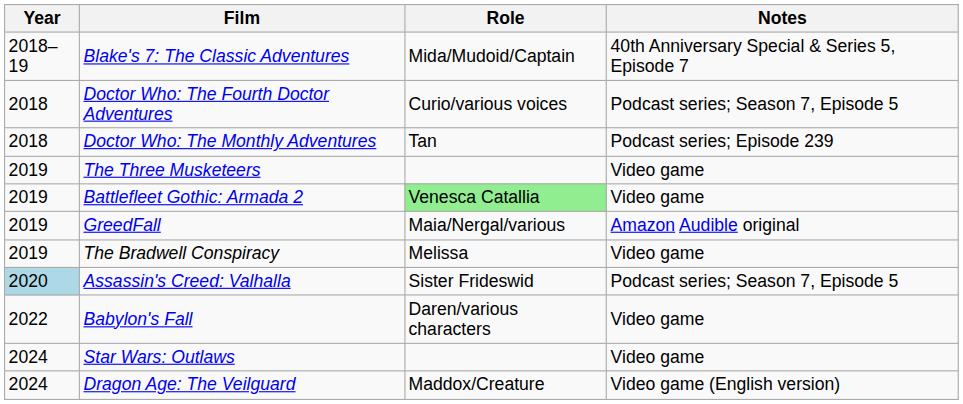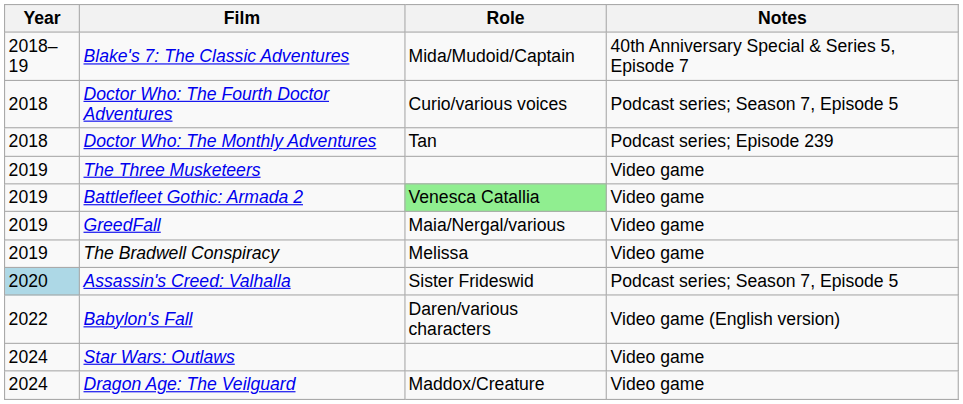GreedFall | Notes: Amazon Audible original -> Video game
Babylon's Fall | Notes: Video game -> Video game (English version)
Dragon Age: The Veilguard | Notes: Video game (English version) -> Video game
